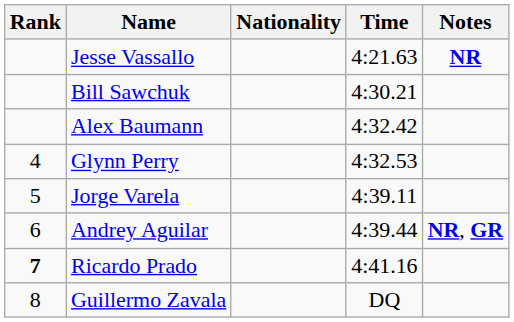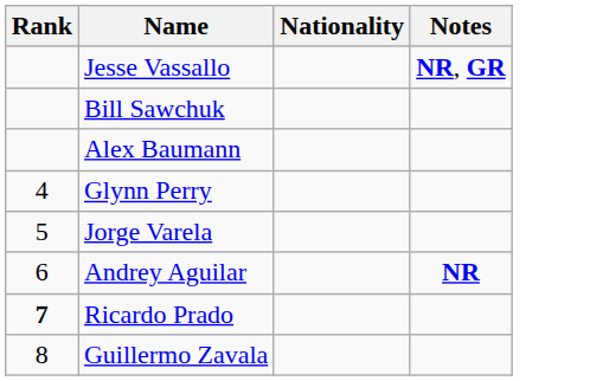- column: Time | 4:21.63 | 4:30.21 | 4:32.42 | 4:32.53 | 4:39.11 | 4:39.44 | 4:41.16 | DQ
Jesse Vassallo | Notes: NR -> NR, GR
Andrey Aguilar | Notes: NR, GR -> NR
